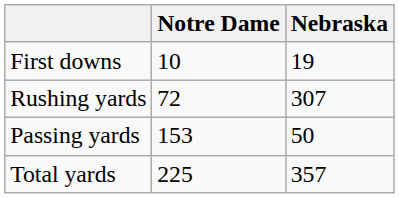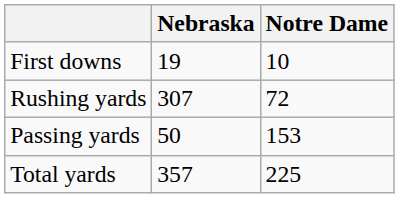columns swapped: Notre Dame <-> Nebraska
